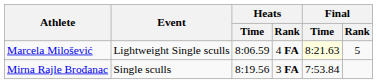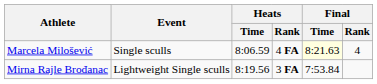Marcela Milošević | Event: Lightweight Single sculls -> Single sculls
Marcela Milošević | Final / Rank: 5 -> 4
Mirna Rajle Brođanac | Event: Single sculls -> Lightweight Single sculls
